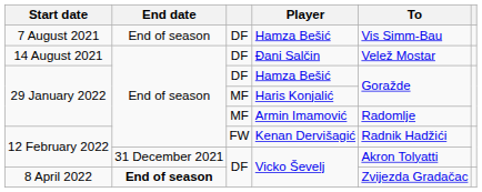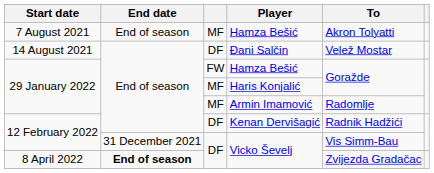7 August 2021 / Hamza Bešić | column 3: DF -> MF
7 August 2021 / Hamza Bešić | To: Vis Simm-Bau -> Akron Tolyatti
29 January 2022 / Hamza Bešić | column 3: DF -> FW
Kenan Dervišagić | column 3: FW -> DF
12 February 2022 / Vicko Ševelj | To: Akron Tolyatti -> Vis Simm-Bau
